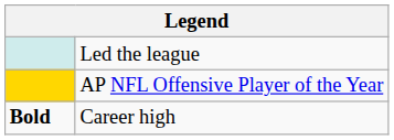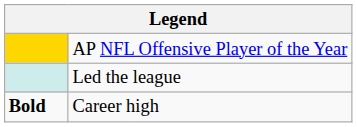rows swapped: AP NFL Offensive Player of the Year <-> Led the league
